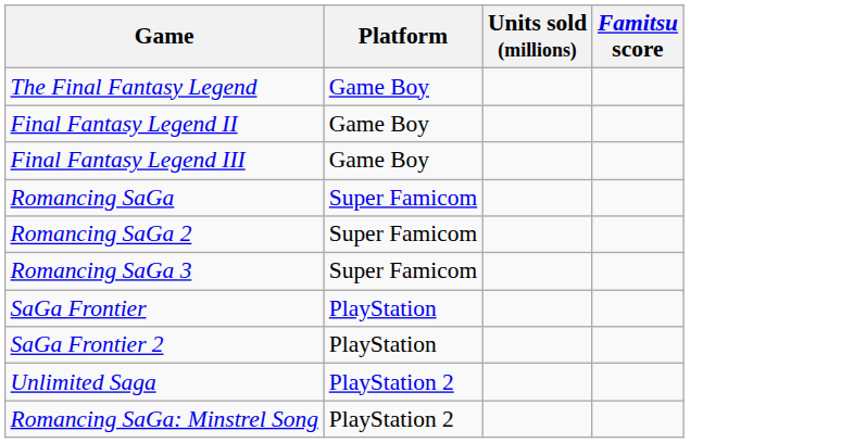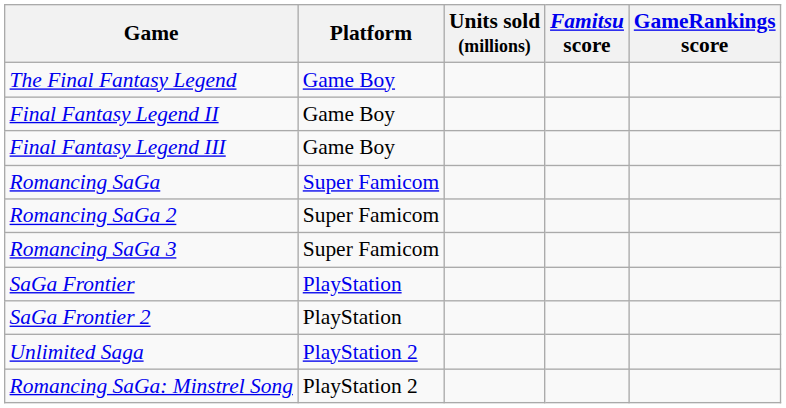+ column: GameRankings score
